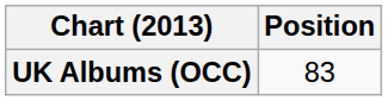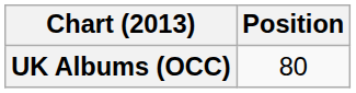UK Albums (OCC) | Position: 83 -> 80
